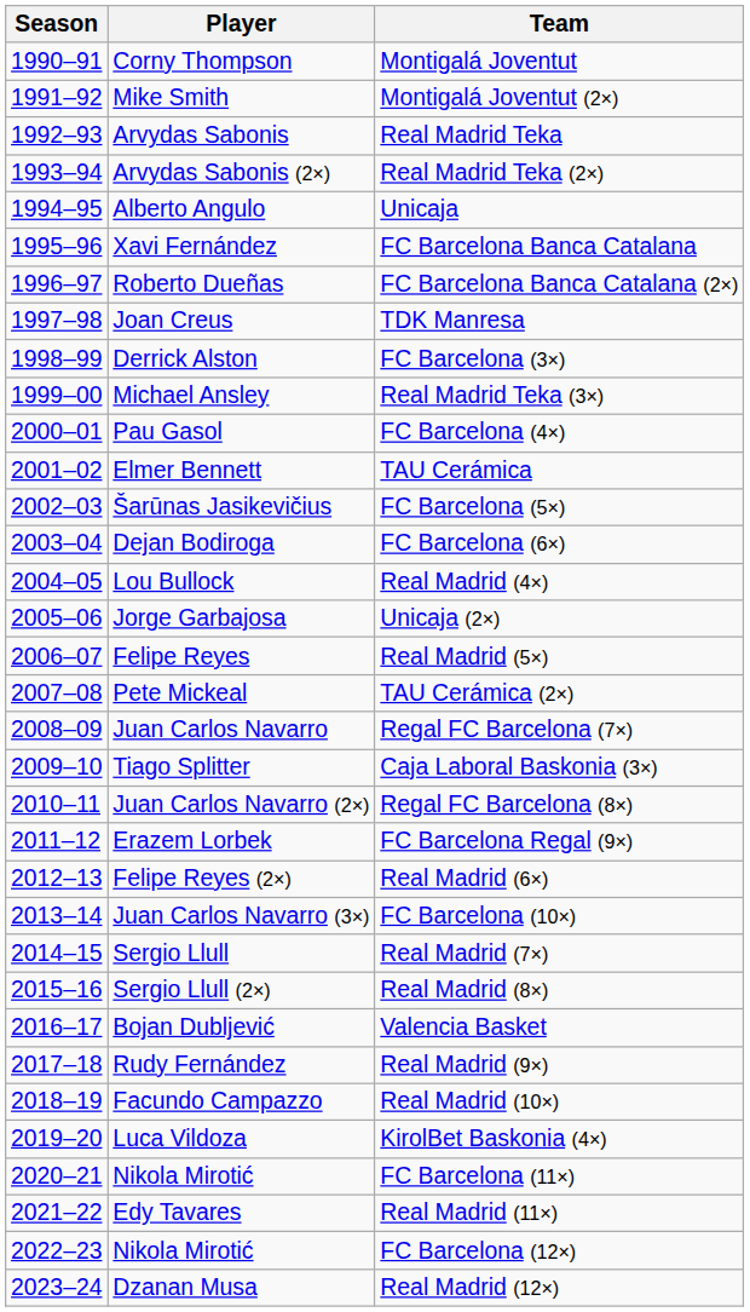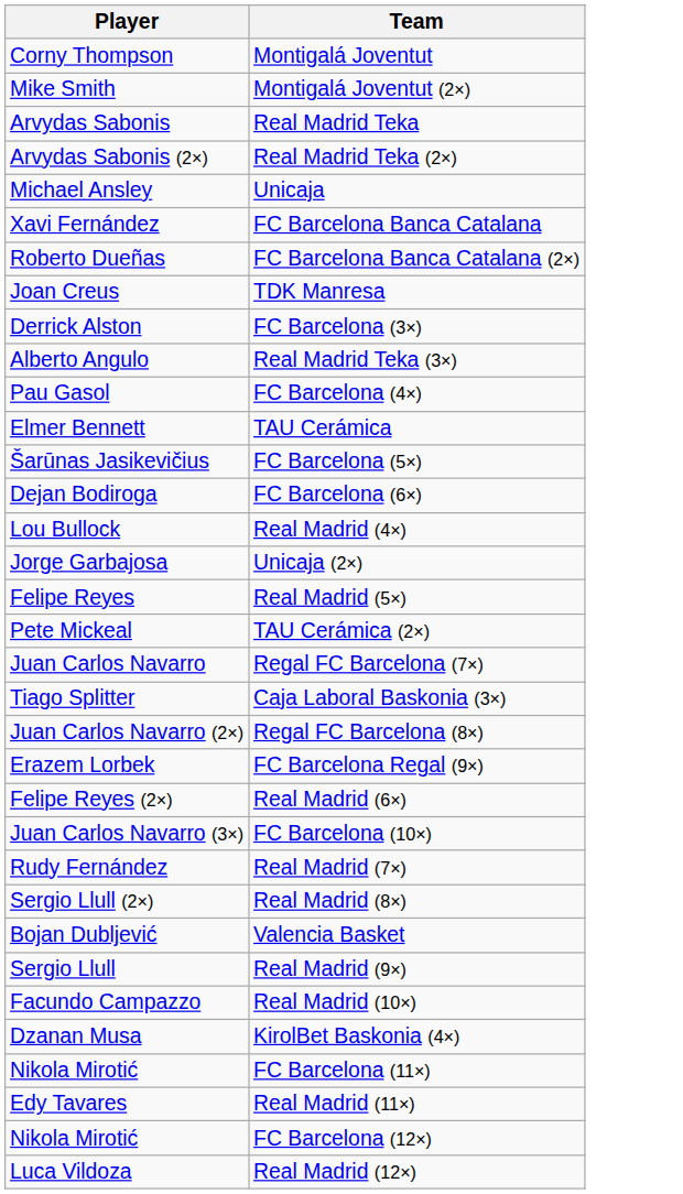- column: Season | 1990–91 | 1991–92 | 1992–93 | 1993–94 | 1994–95 | 1995–96 | 1996–97 | 1997–98 | 1998–99 | 1999–00 | 2000–01 | 2001–02 | 2002–03 | 2003–04 | 2004–05 | 2005–06 | 2006–07 | 2007–08 | 2008–09 | 2009–10 | 2010–11 | 2011–12 | 2012–13 | 2013–14 | 2014–15 | 2015–16 | 2016–17 | 2017–18 | 2018–19 | 2019–20 | 2020–21 | 2021–22 | 2022–23 | 2023–24
Unicaja | Player: Alberto Angulo -> Michael Ansley
Real Madrid Teka (3×) | Player: Michael Ansley -> Alberto Angulo
Real Madrid (7×) | Player: Sergio Llull -> Rudy Fernández
Real Madrid (9×) | Player: Rudy Fernández -> Sergio Llull
KirolBet Baskonia (4×) | Player: Luca Vildoza -> Dzanan Musa
Real Madrid (12×) | Player: Dzanan Musa -> Luca Vildoza
